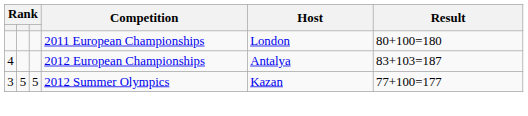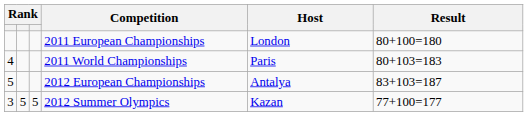+ row: 4 | 2011 World Championships | Paris | 80+103=183
2012 European Championships | column 1: 4 -> 5
